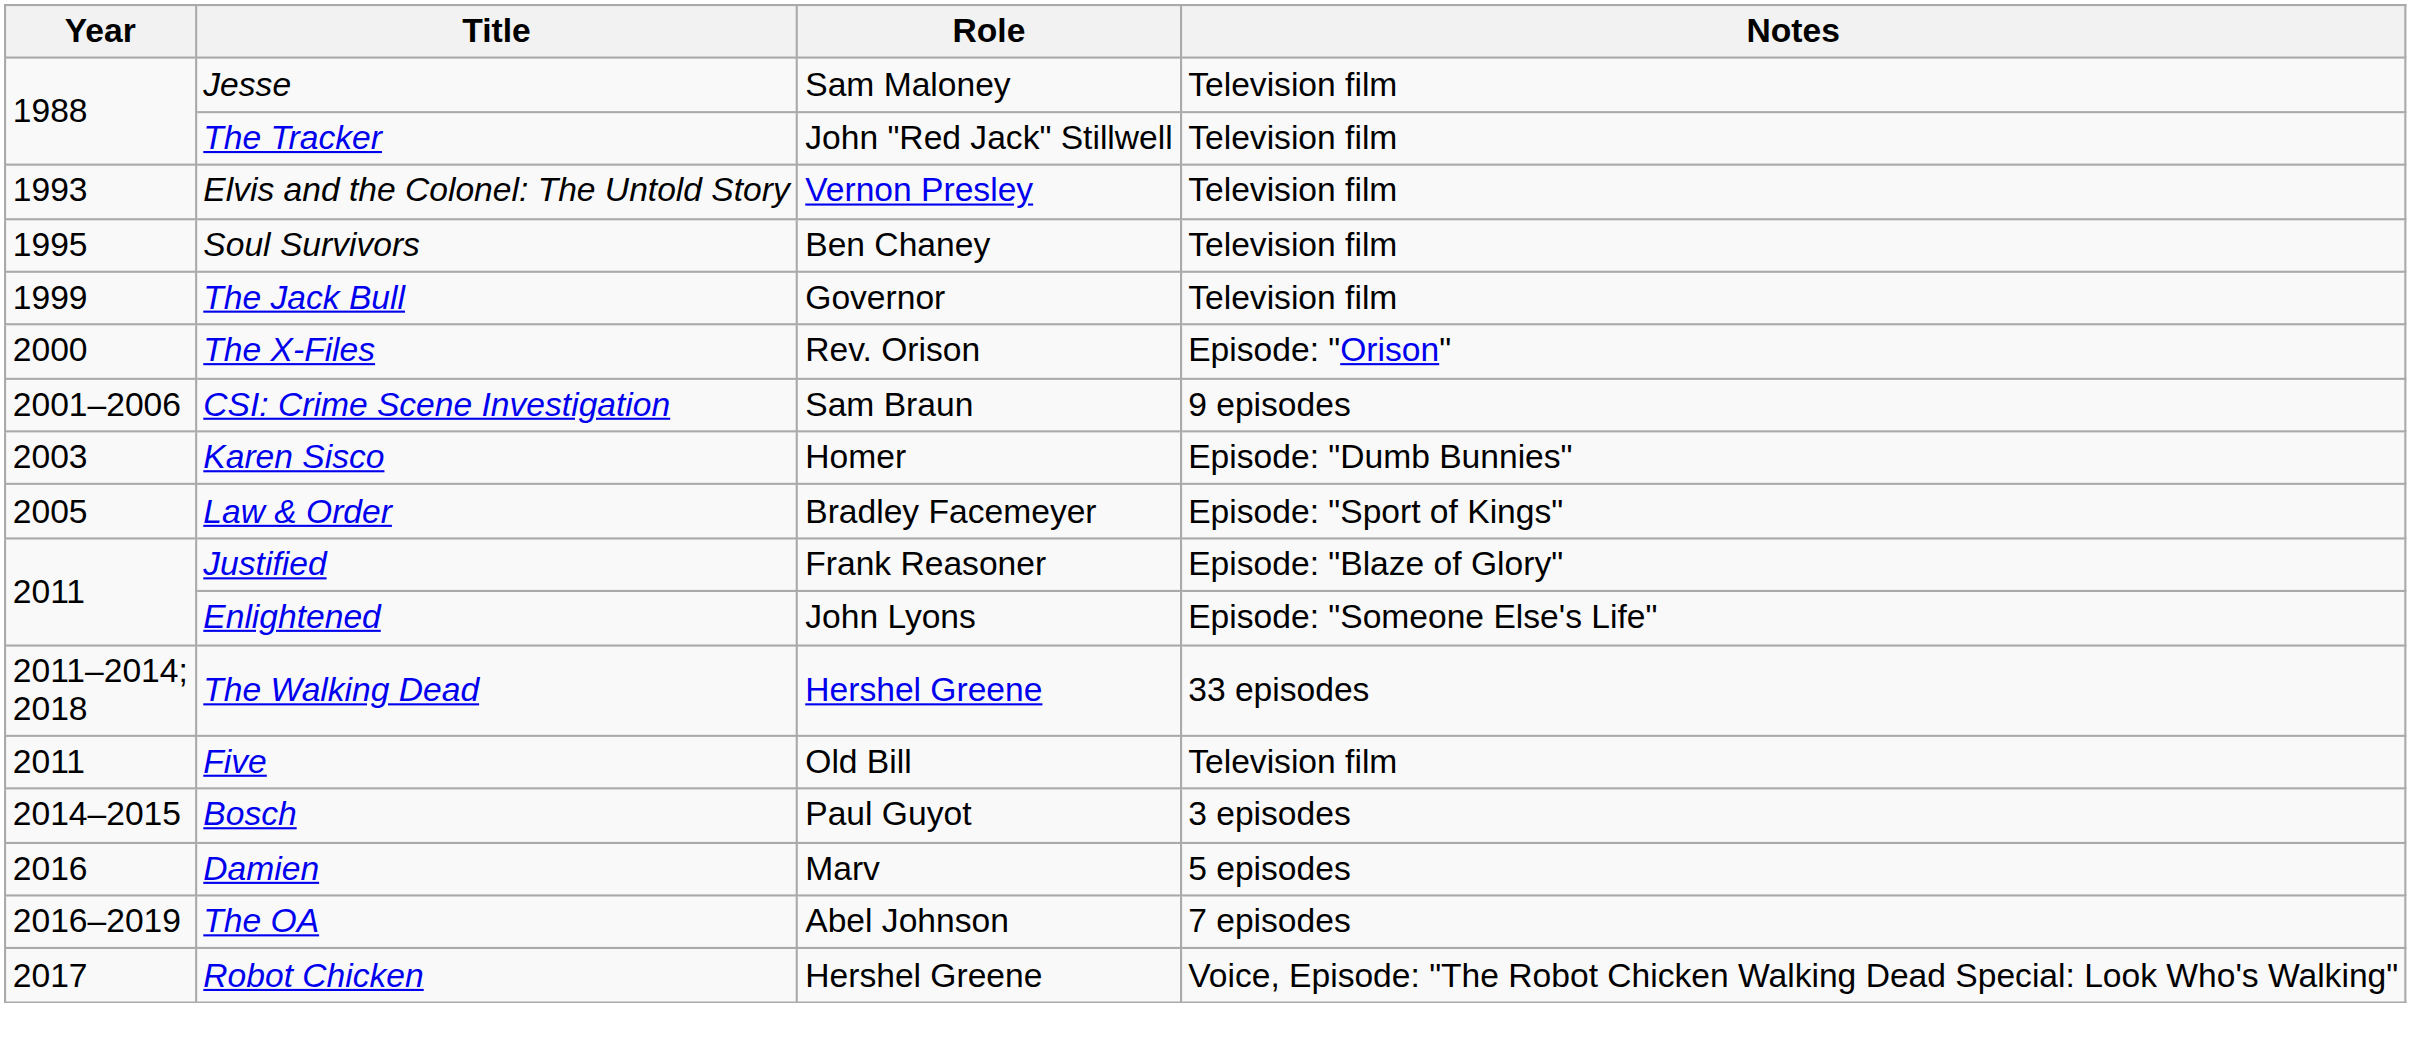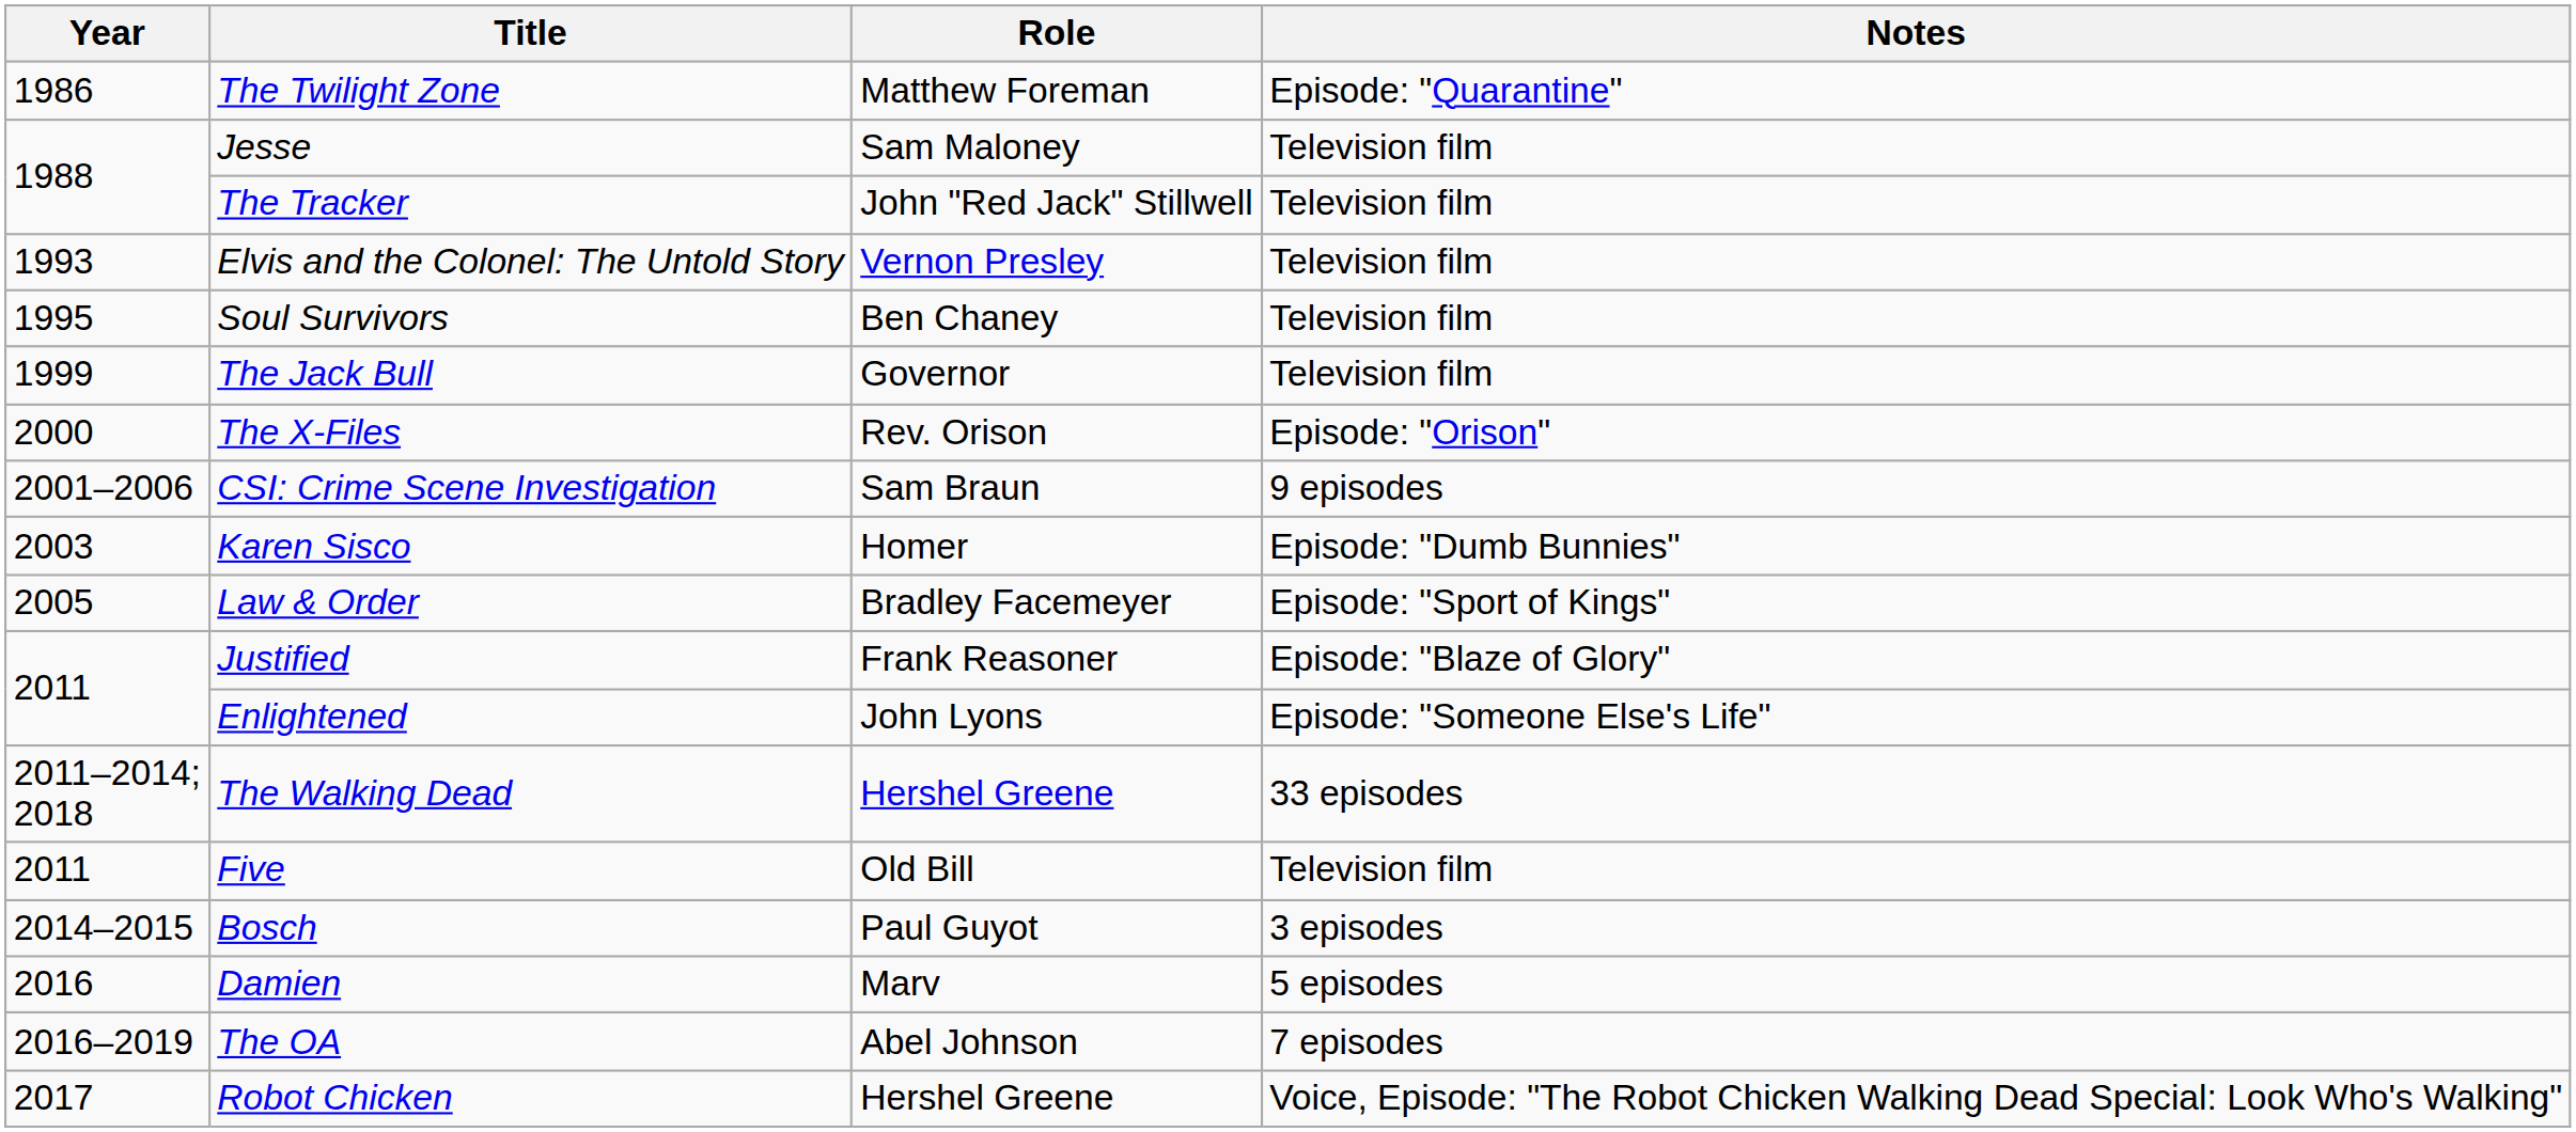+ row: 1986 | The Twilight Zone | Matthew Foreman | Episode: "Quarantine"
